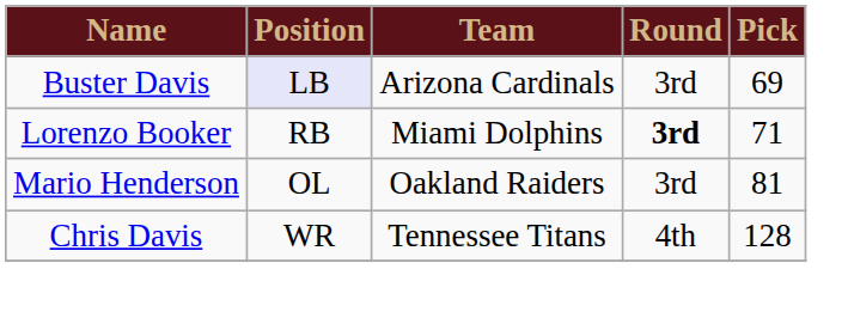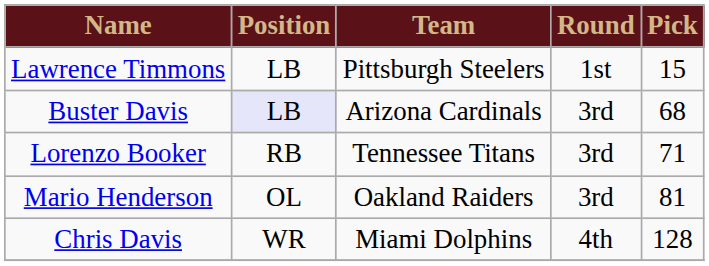+ row: Lawrence Timmons | LB | Pittsburgh Steelers | 1st | 15
Buster Davis | Pick: 69 -> 68
Lorenzo Booker | Team: Miami Dolphins -> Tennessee Titans
Lorenzo Booker | Round: bold -> normal
Chris Davis | Team: Tennessee Titans -> Miami Dolphins
